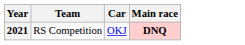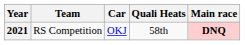+ column: Quali Heats | 58th
